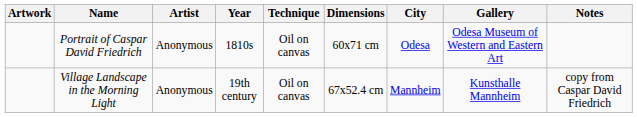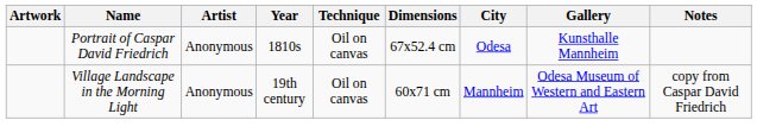Portrait of Caspar David Friedrich | Dimensions: 60x71 cm -> 67x52.4 cm
Portrait of Caspar David Friedrich | Gallery: Odesa Museum of Western and Eastern Art -> Kunsthalle Mannheim
Village Landscape in the Morning Light | Dimensions: 67x52.4 cm -> 60x71 cm
Village Landscape in the Morning Light | Gallery: Kunsthalle Mannheim -> Odesa Museum of Western and Eastern Art
